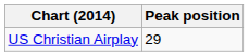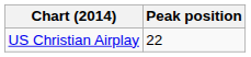US Christian Airplay | Peak position: 29 -> 22
